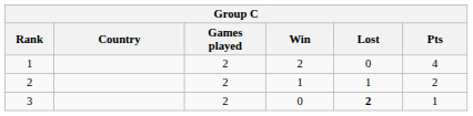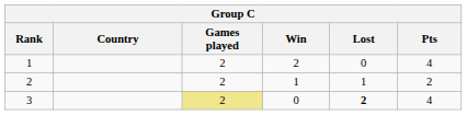3 | Games played: no background -> khaki background
3 | Pts: 1 -> 4
